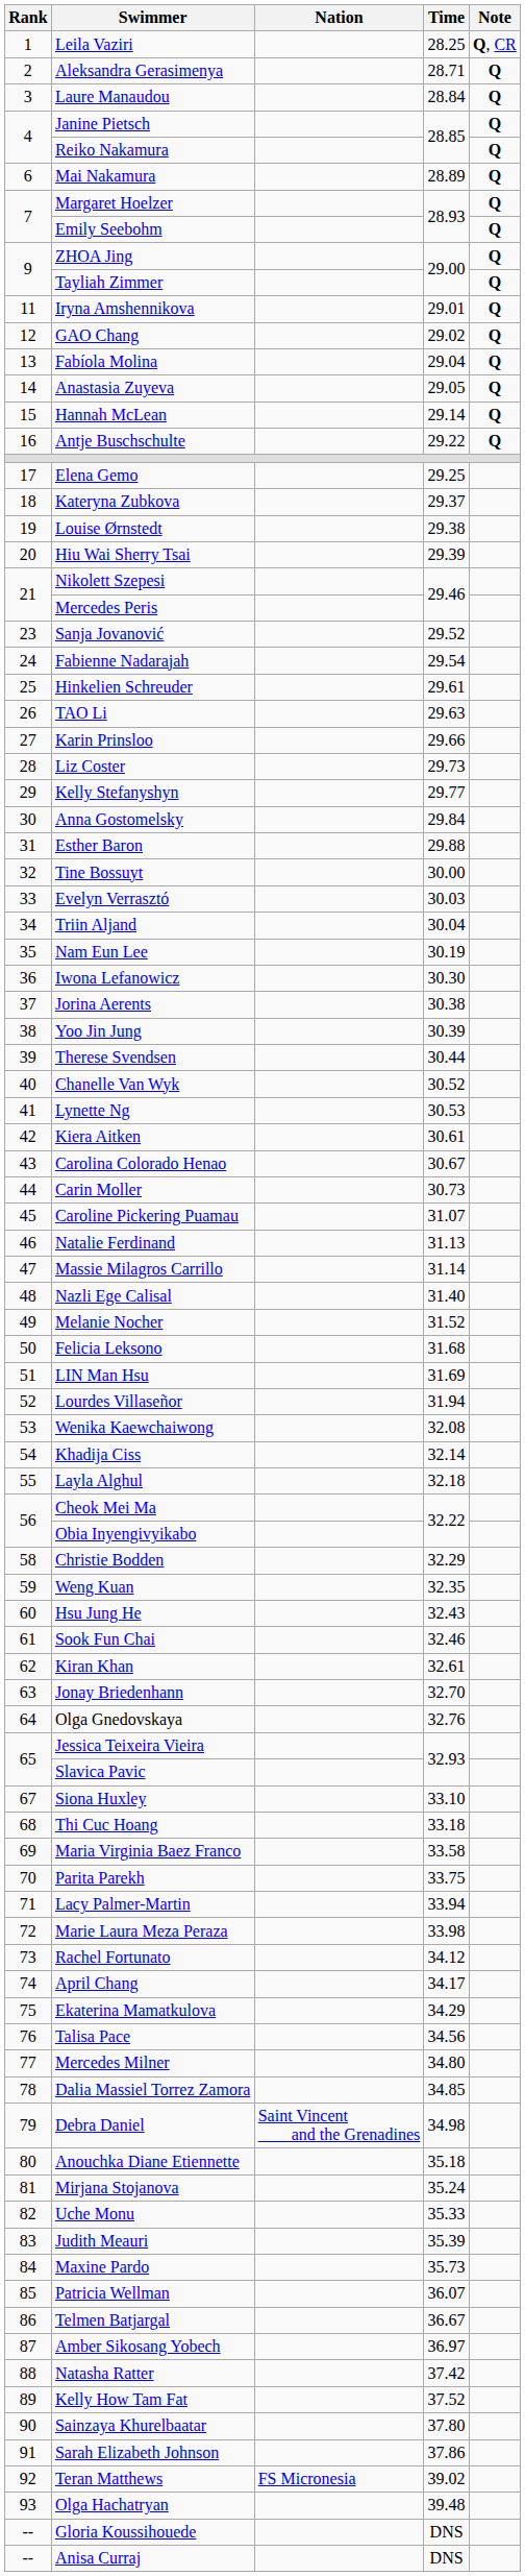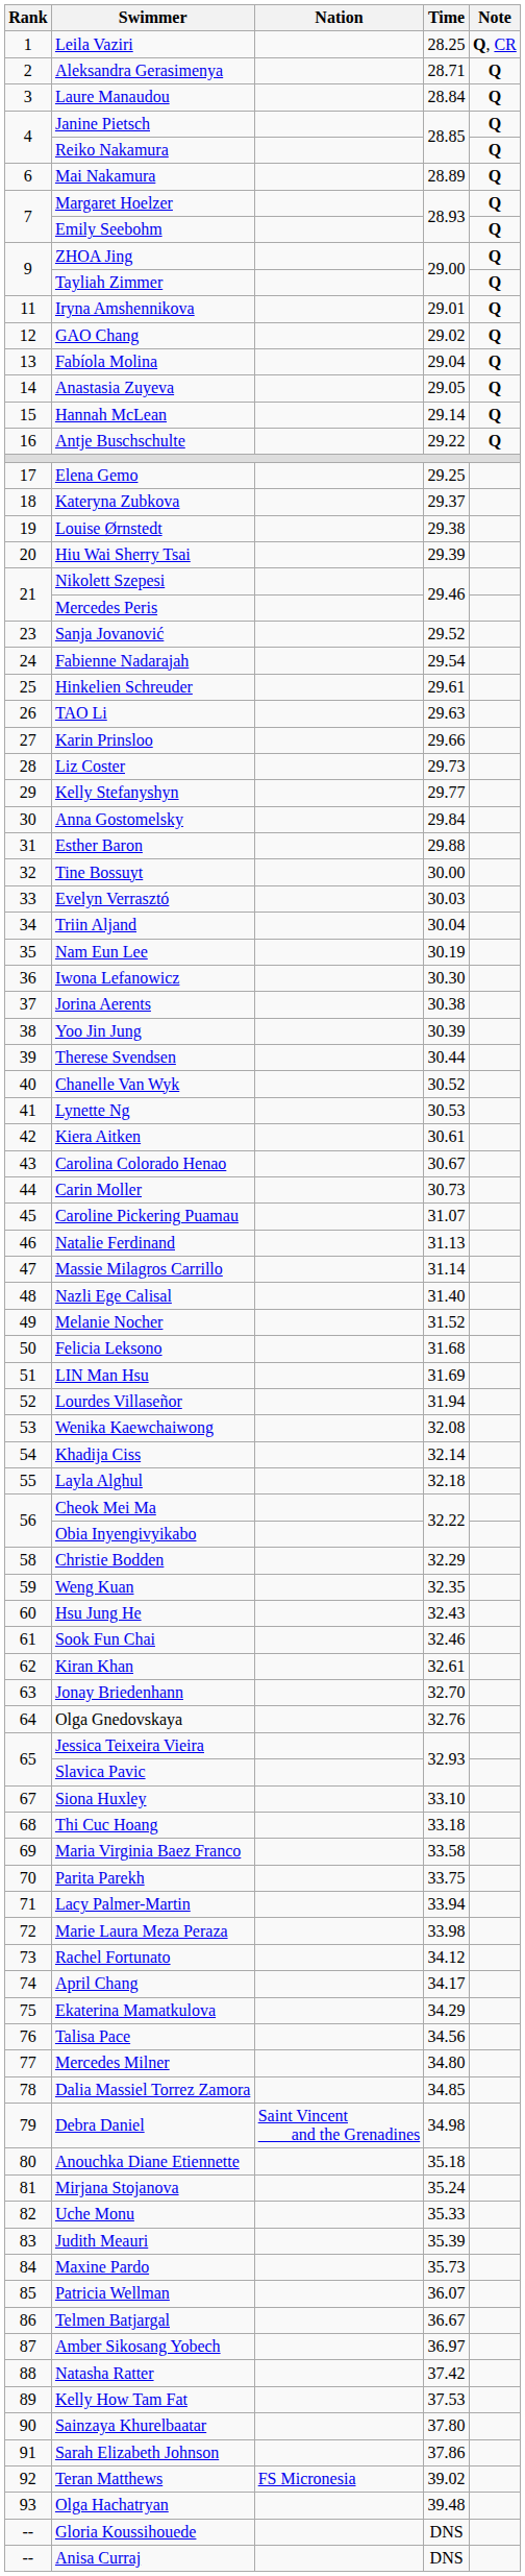Kelly How Tam Fat | Time: 37.52 -> 37.53
